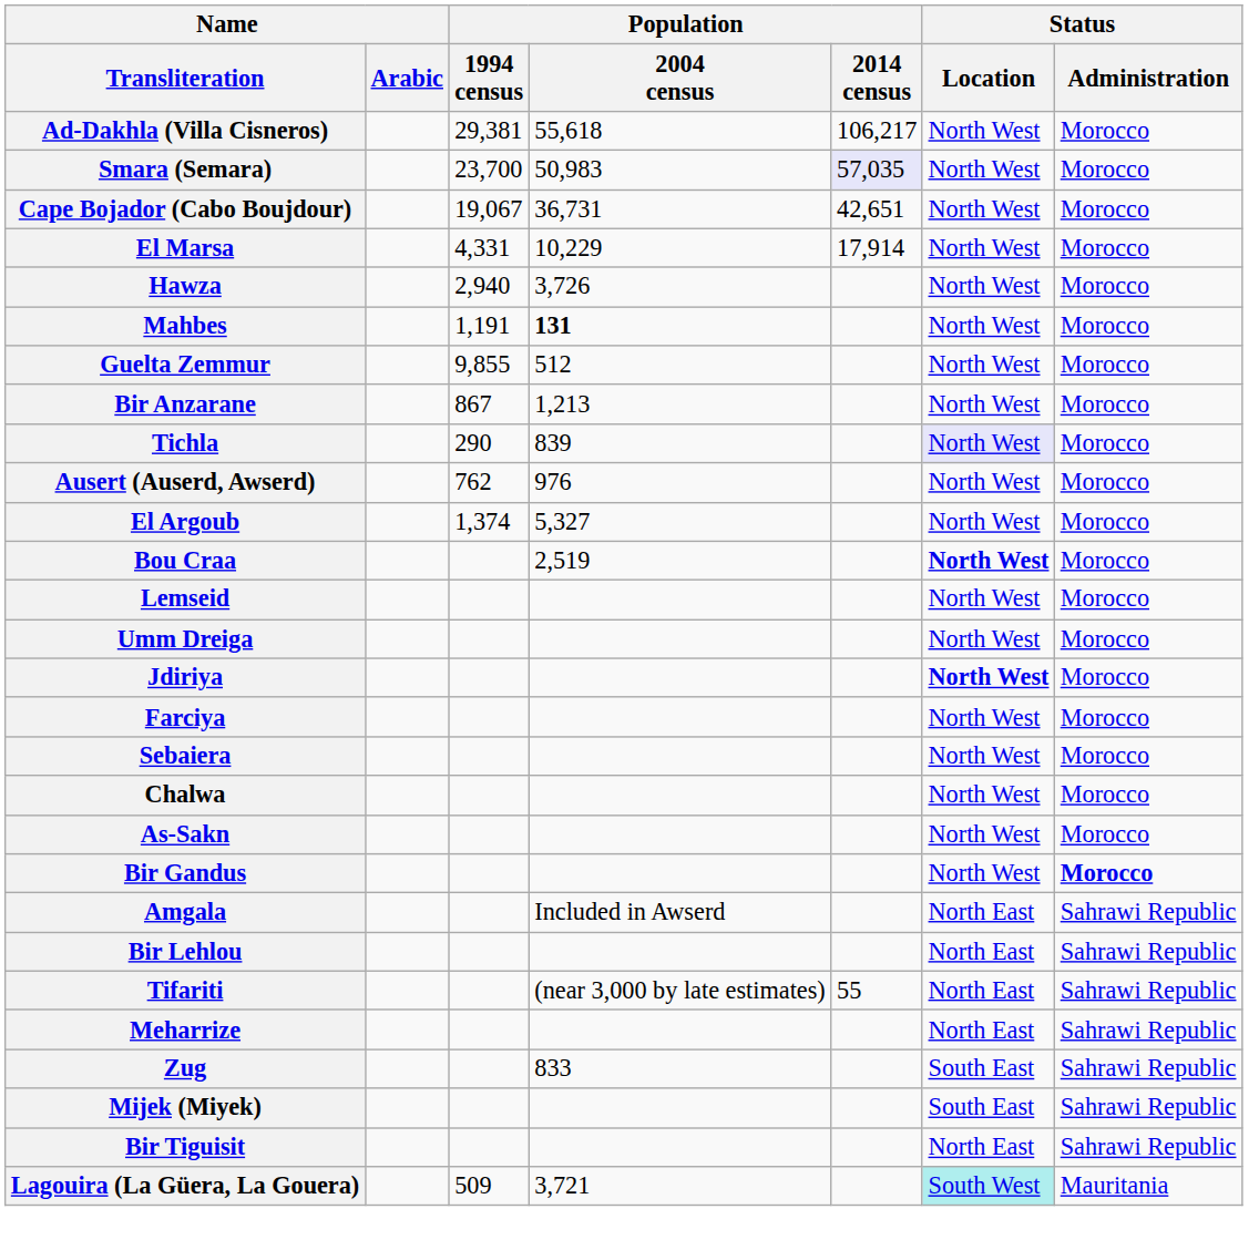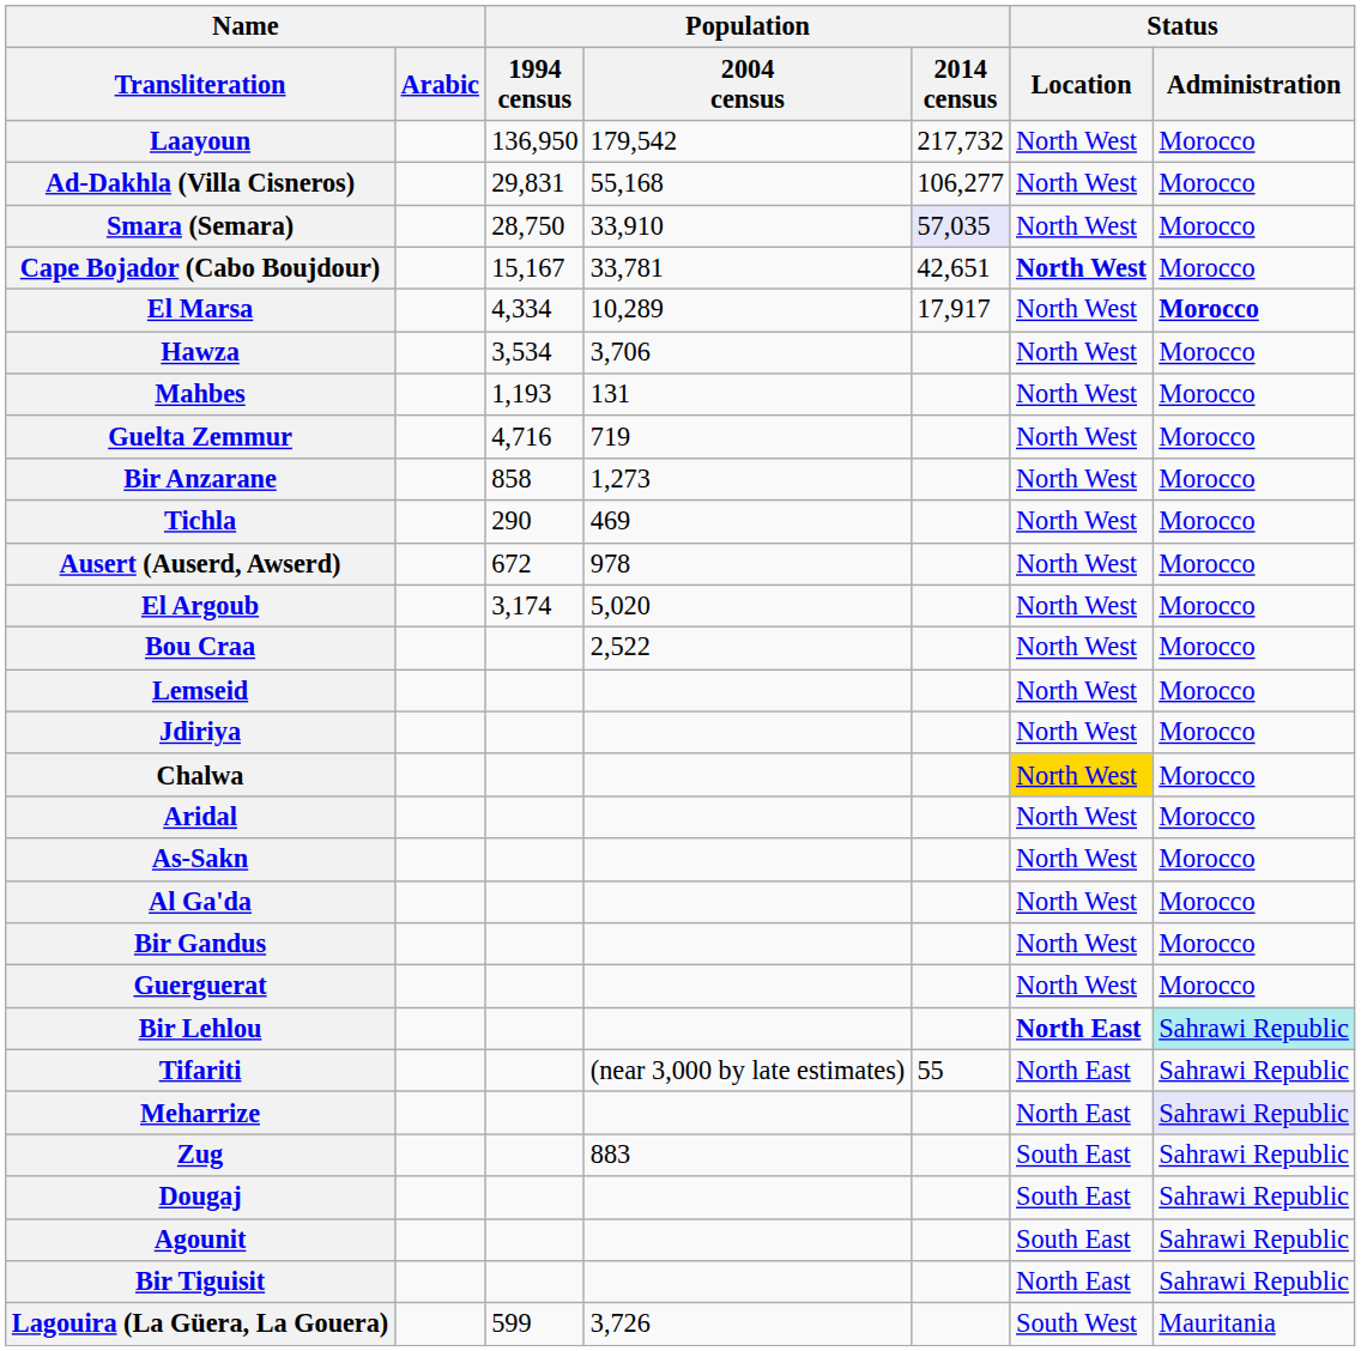+ row: Laayoun | 136,950 | 179,542 | 217,732 | North West | Morocco
Ad-Dakhla (Villa Cisneros) | Population / 1994 census: 29,381 -> 29,831
Ad-Dakhla (Villa Cisneros) | Population / 2004 census: 55,618 -> 55,168
Ad-Dakhla (Villa Cisneros) | Population / 2014 census: 106,217 -> 106,277
Smara (Semara) | Population / 1994 census: 23,700 -> 28,750
Smara (Semara) | Population / 2004 census: 50,983 -> 33,910
Cape Bojador (Cabo Boujdour) | Population / 1994 census: 19,067 -> 15,167
Cape Bojador (Cabo Boujdour) | Population / 2004 census: 36,731 -> 33,781
Cape Bojador (Cabo Boujdour) | Status / Location: normal -> bold
El Marsa | Population / 1994 census: 4,331 -> 4,334
El Marsa | Population / 2004 census: 10,229 -> 10,289
El Marsa | Population / 2014 census: 17,914 -> 17,917
El Marsa | Status / Administration: normal -> bold
Hawza | Population / 1994 census: 2,940 -> 3,534
Hawza | Population / 2004 census: 3,726 -> 3,706
Mahbes | Population / 1994 census: 1,191 -> 1,193
Mahbes | Population / 2004 census: bold -> normal
Guelta Zemmur | Population / 1994 census: 9,855 -> 4,716
Guelta Zemmur | Population / 2004 census: 512 -> 719
Bir Anzarane | Population / 1994 census: 867 -> 858
Bir Anzarane | Population / 2004 census: 1,213 -> 1,273
Tichla | Population / 2004 census: 839 -> 469
Tichla | Status / Location: lavender background -> no background
Ausert (Auserd, Awserd) | Population / 1994 census: 762 -> 672
Ausert (Auserd, Awserd) | Population / 2004 census: 976 -> 978
El Argoub | Population / 1994 census: 1,374 -> 3,174
El Argoub | Population / 2004 census: 5,327 -> 5,020
Bou Craa | Population / 2004 census: 2,519 -> 2,522
Bou Craa | Status / Location: bold -> normal
- row: Umm Dreiga | North West | Morocco
Jdiriya | Status / Location: bold -> normal
- row: Farciya | North West | Morocco
- row: Sebaiera | North West | Morocco
Chalwa | Status / Location: no background -> gold background
+ row: Aridal | North West | Morocco
+ row: Al Ga'da | North West | Morocco
Bir Gandus | Status / Administration: bold -> normal
+ row: Guerguerat | North West | Morocco
- row: Amgala | Included in Awserd | North East | Sahrawi Republic
Bir Lehlou | Status / Location: normal -> bold
Bir Lehlou | Status / Administration: no background -> paleturquoise background
Meharrize | Status / Administration: no background -> lavender background
Zug | Population / 2004 census: 833 -> 883
+ row: Dougaj | South East | Sahrawi Republic
+ row: Agounit | South East | Sahrawi Republic
- row: Mijek (Miyek) | South East | Sahrawi Republic
Lagouira (La Güera, La Gouera) | Population / 1994 census: 509 -> 599
Lagouira (La Güera, La Gouera) | Population / 2004 census: 3,721 -> 3,726
Lagouira (La Güera, La Gouera) | Status / Location: paleturquoise background -> no background
